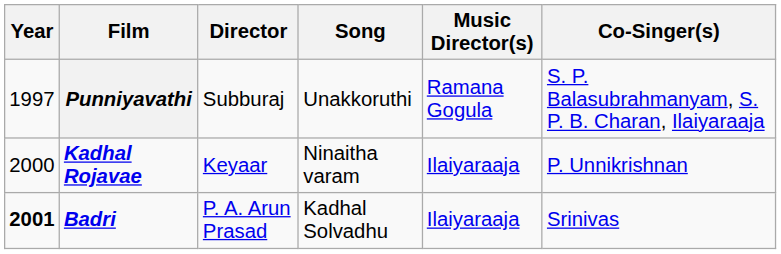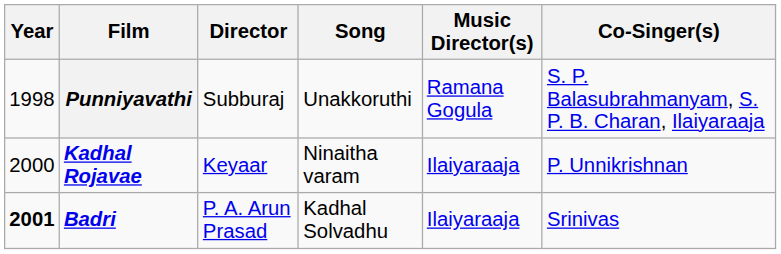Punniyavathi | Year: 1997 -> 1998
